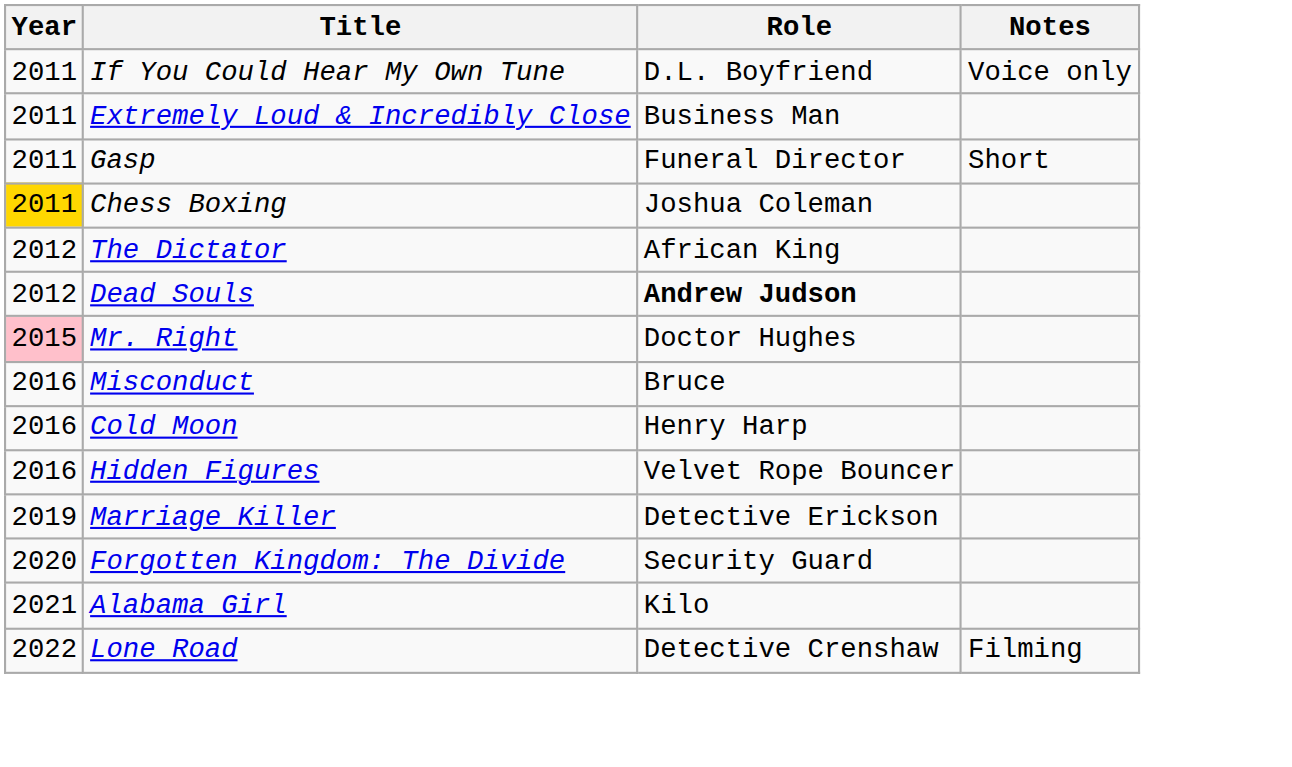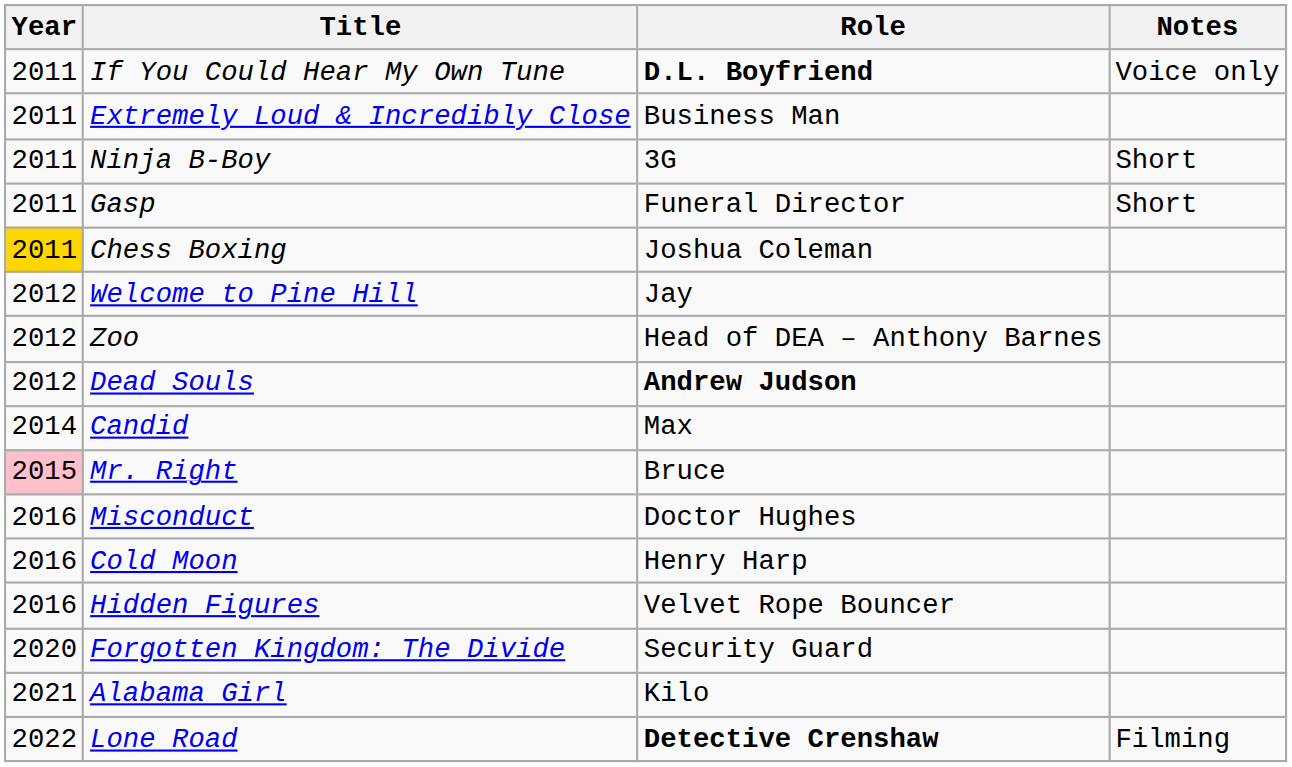If You Could Hear My Own Tune | Role: normal -> bold
+ row: 2011 | Ninja B-Boy | 3G | Short
+ row: 2012 | Welcome to Pine Hill | Jay
- row: 2012 | The Dictator | African King
+ row: 2012 | Zoo | Head of DEA – Anthony Barnes
+ row: 2014 | Candid | Max
Mr. Right | Role: Doctor Hughes -> Bruce
Misconduct | Role: Bruce -> Doctor Hughes
- row: 2019 | Marriage Killer | Detective Erickson
Lone Road | Role: normal -> bold
